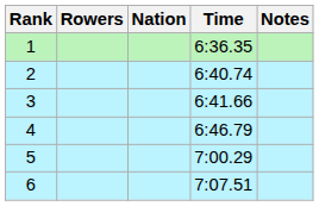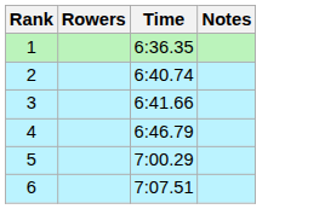- column: Nation
